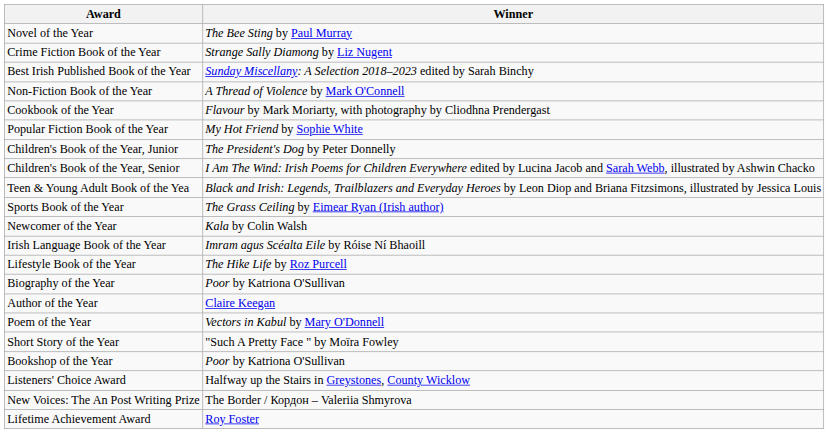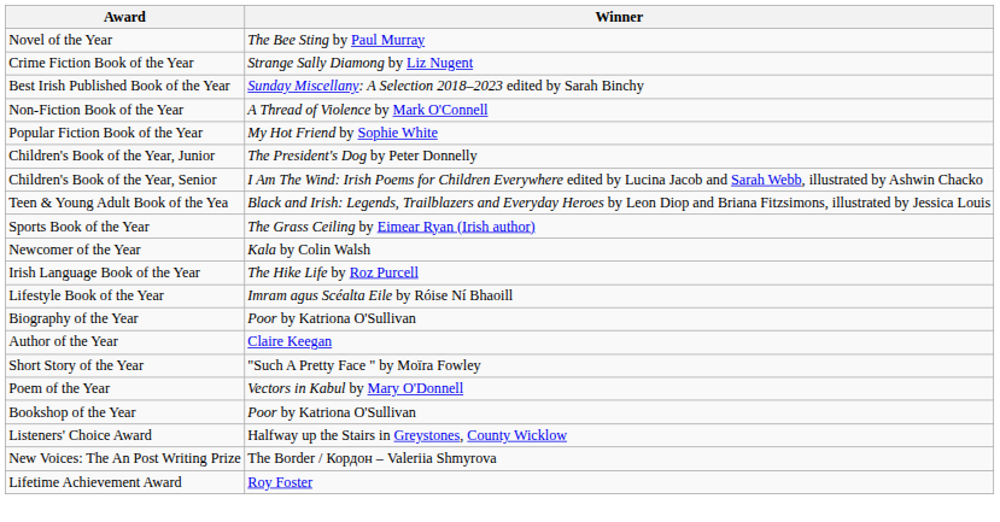- row: Cookbook of the Year | Flavour by Mark Moriarty, with photography by Cliodhna Prendergast
Irish Language Book of the Year | Winner: Imram agus Scéalta Eile by Róise Ní Bhaoill -> The Hike Life by Roz Purcell
Lifestyle Book of the Year | Winner: The Hike Life by Roz Purcell -> Imram agus Scéalta Eile by Róise Ní Bhaoill
rows swapped: Short Story of the Year <-> Poem of the Year
